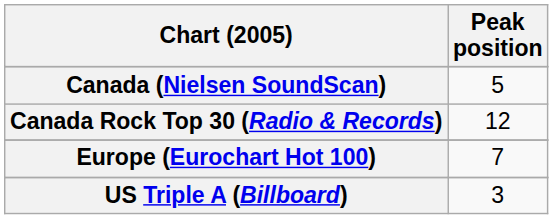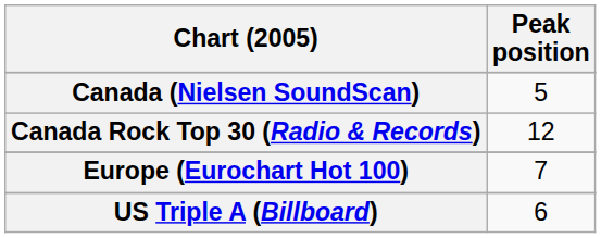US Triple A (Billboard) | Peak position: 3 -> 6
